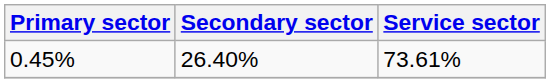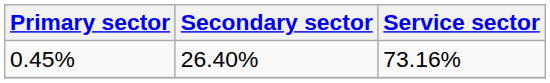0.45% | Service sector: 73.61% -> 73.16%
